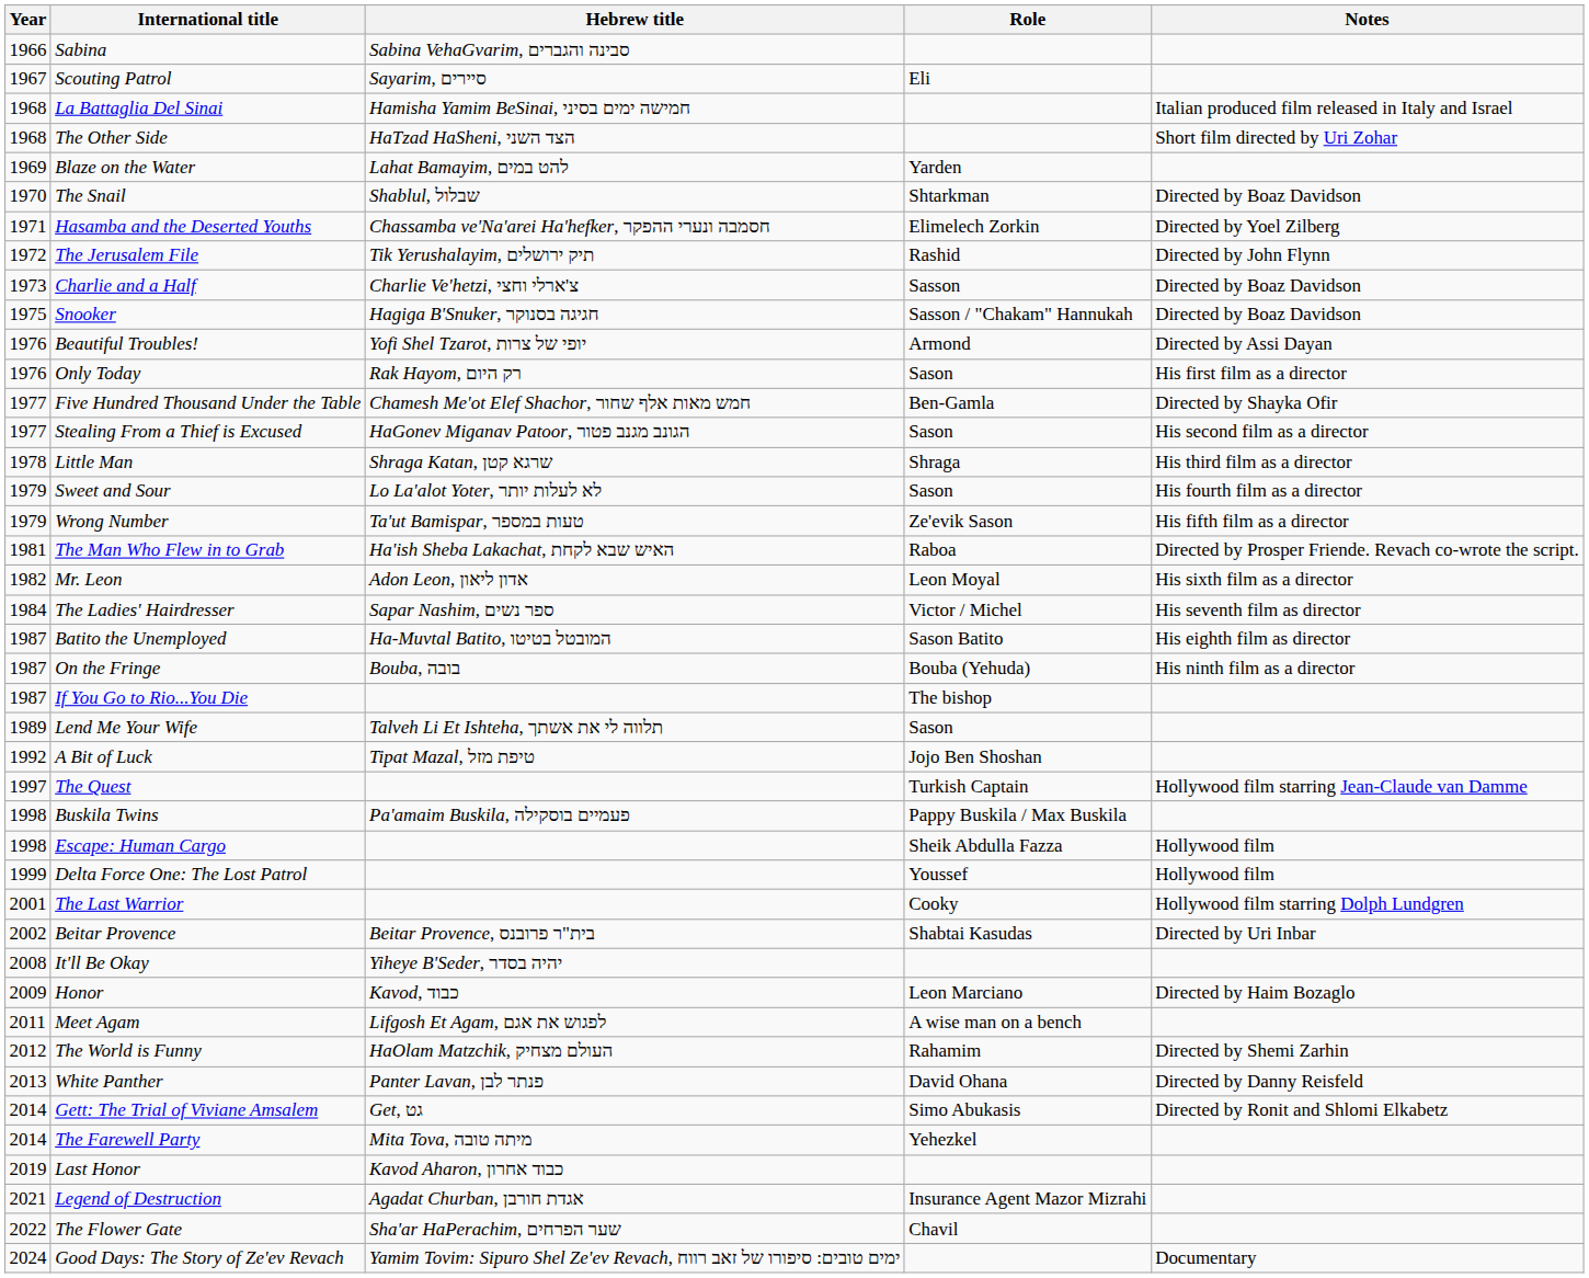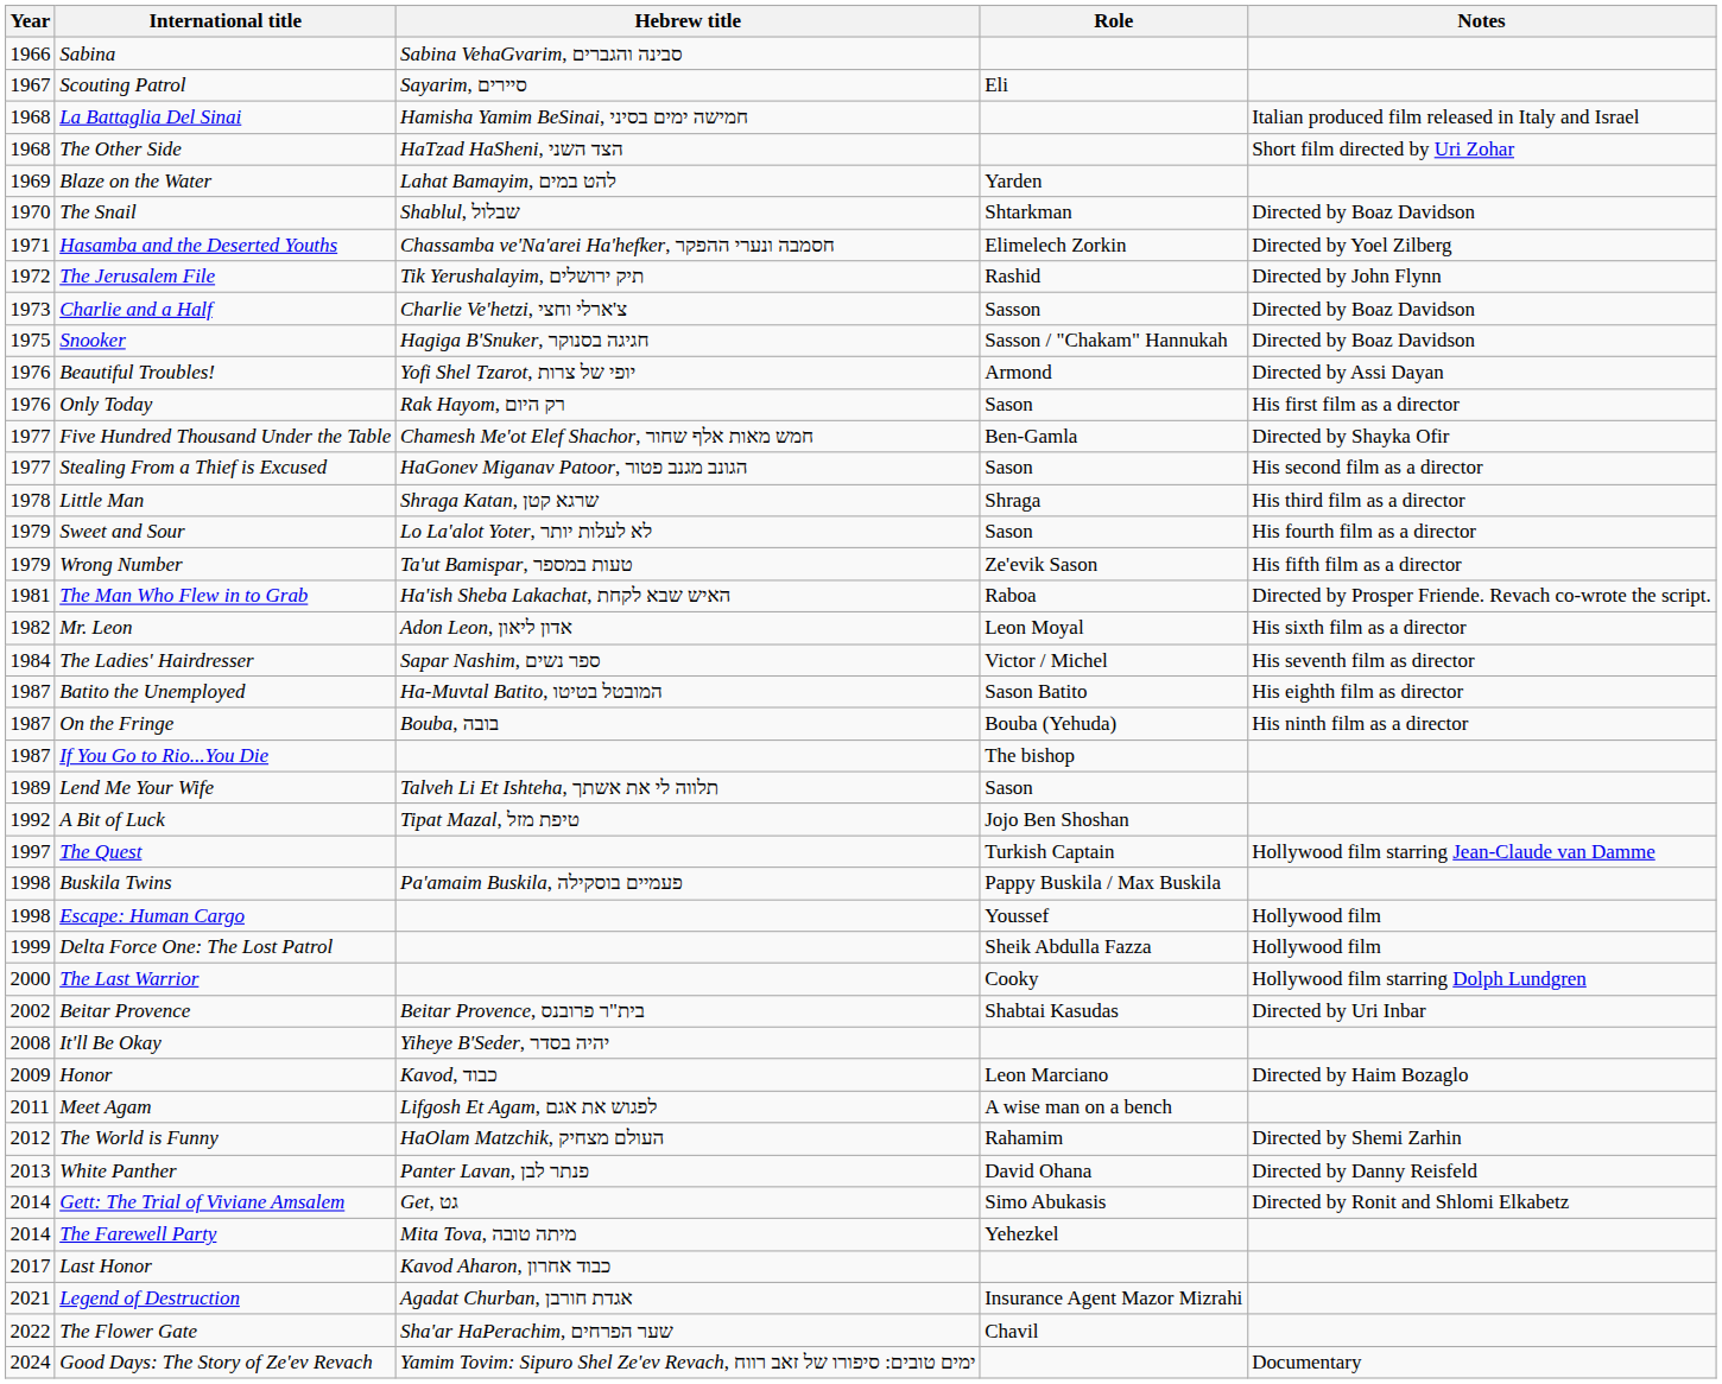Escape: Human Cargo | Role: Sheik Abdulla Fazza -> Youssef
Delta Force One: The Lost Patrol | Role: Youssef -> Sheik Abdulla Fazza
The Last Warrior | Year: 2001 -> 2000
Last Honor | Year: 2019 -> 2017
